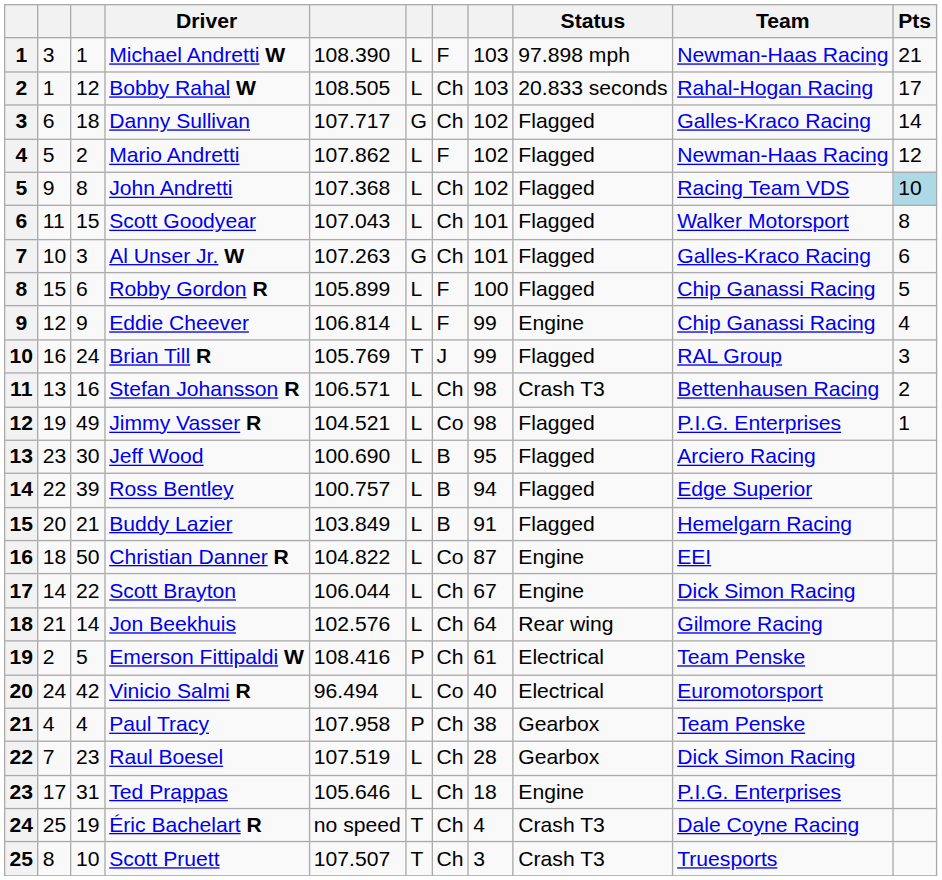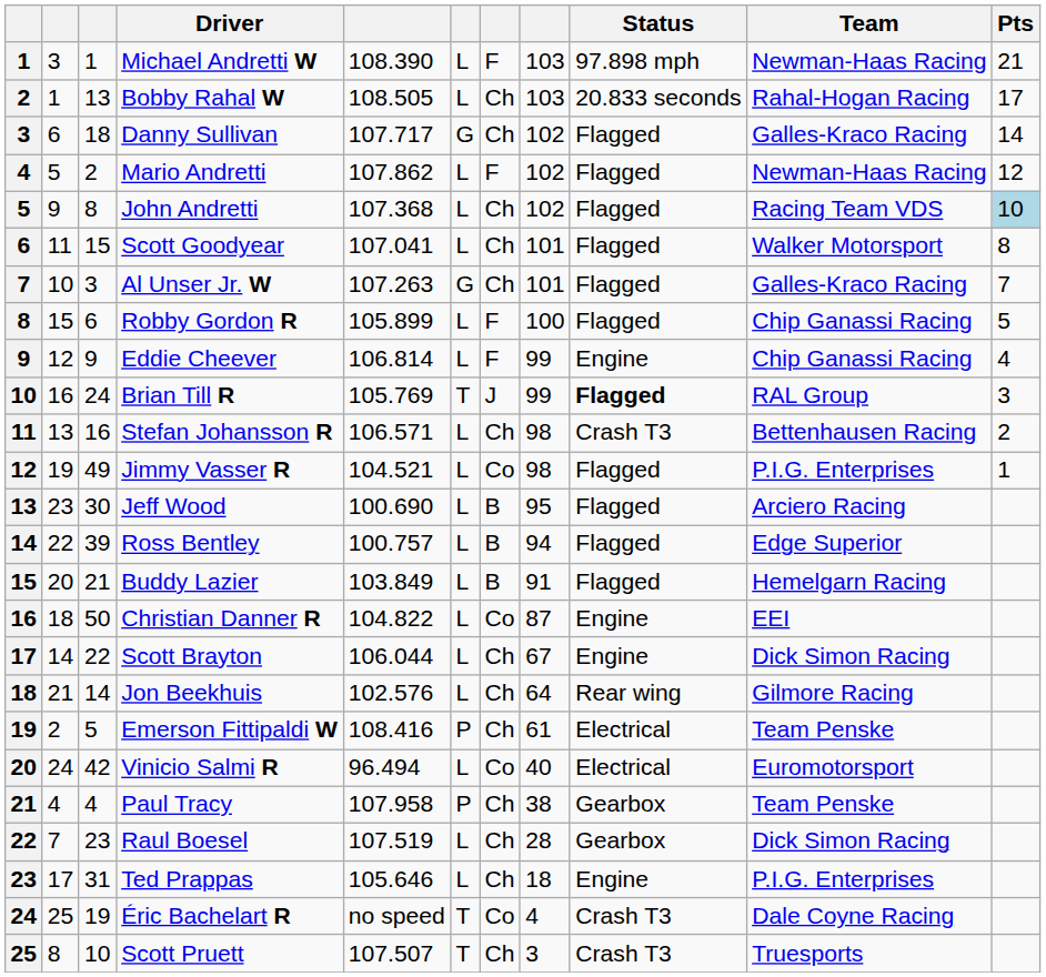Bobby Rahal W | column 3: 12 -> 13
Scott Goodyear | column 5: 107.043 -> 107.041
Al Unser Jr. W | Pts: 6 -> 7
Brian Till R | Status: normal -> bold
Éric Bachelart R | column 7: Ch -> Co
